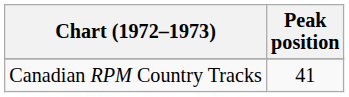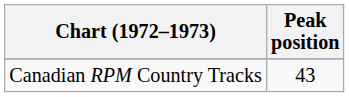Canadian RPM Country Tracks | Peak position: 41 -> 43
